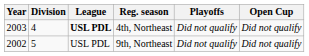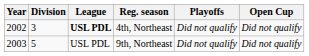4th, Northeast | Year: 2003 -> 2002
4th, Northeast | Division: 4 -> 3
9th, Northeast | Year: 2002 -> 2003
